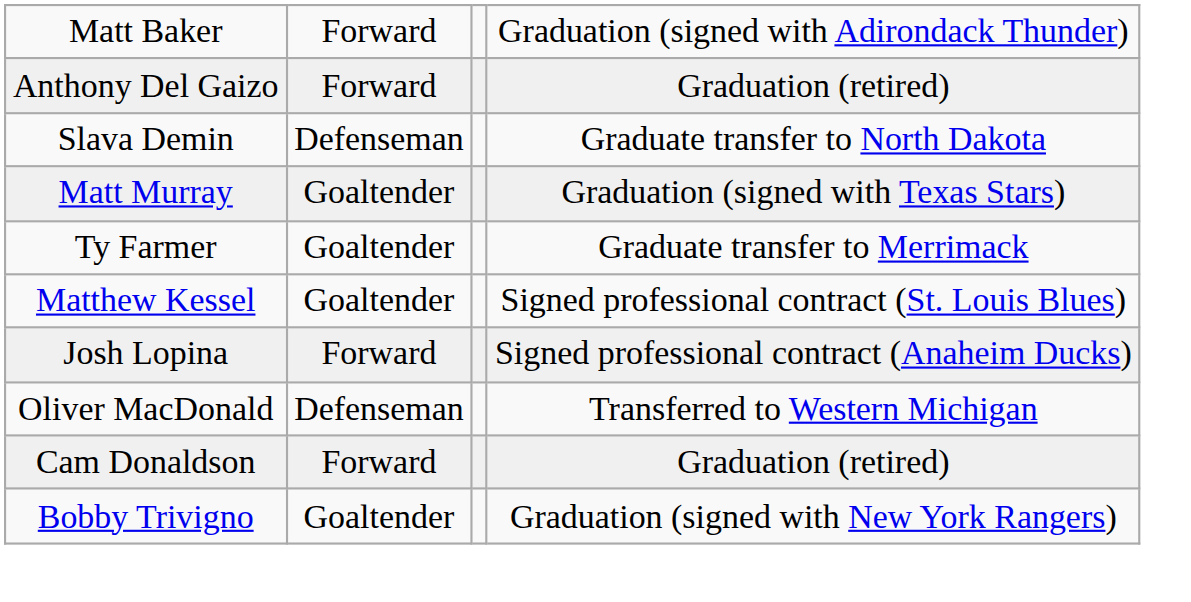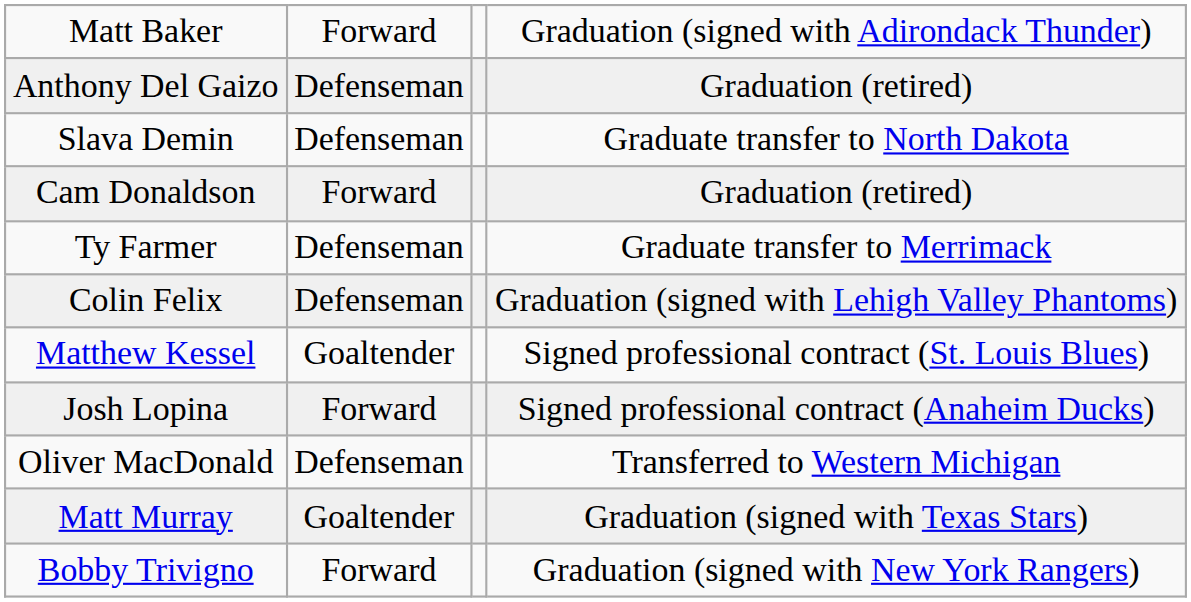Anthony Del Gaizo | column 2: Forward -> Defenseman
rows swapped: Cam Donaldson <-> Matt Murray
Ty Farmer | column 2: Goaltender -> Defenseman
+ row: Colin Felix | Defenseman | Graduation (signed with Lehigh Valley Phantoms)
Bobby Trivigno | column 2: Goaltender -> Forward
